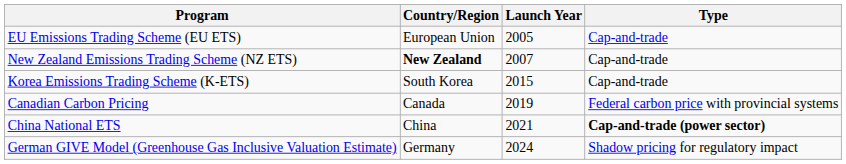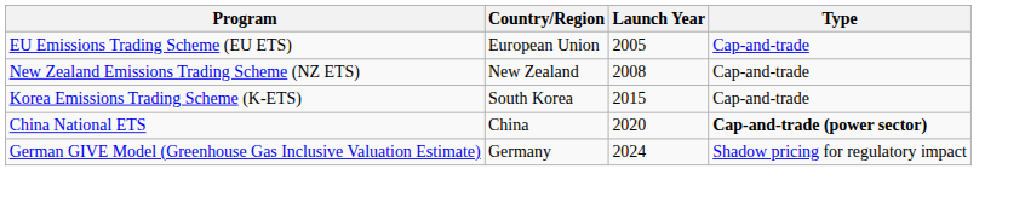New Zealand Emissions Trading Scheme (NZ ETS) | Country/Region: bold -> normal
New Zealand Emissions Trading Scheme (NZ ETS) | Launch Year: 2007 -> 2008
- row: Canadian Carbon Pricing | Canada | 2019 | Federal carbon price with provincial systems
China National ETS | Launch Year: 2021 -> 2020
